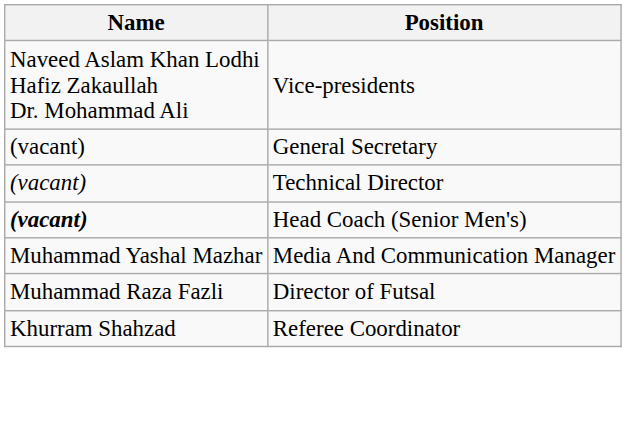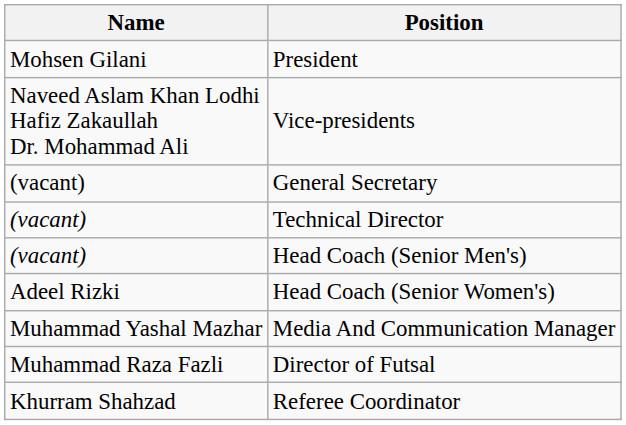+ row: Mohsen Gilani | President
Head Coach (Senior Men's) | Name: bold -> normal
+ row: Adeel Rizki | Head Coach (Senior Women's)
